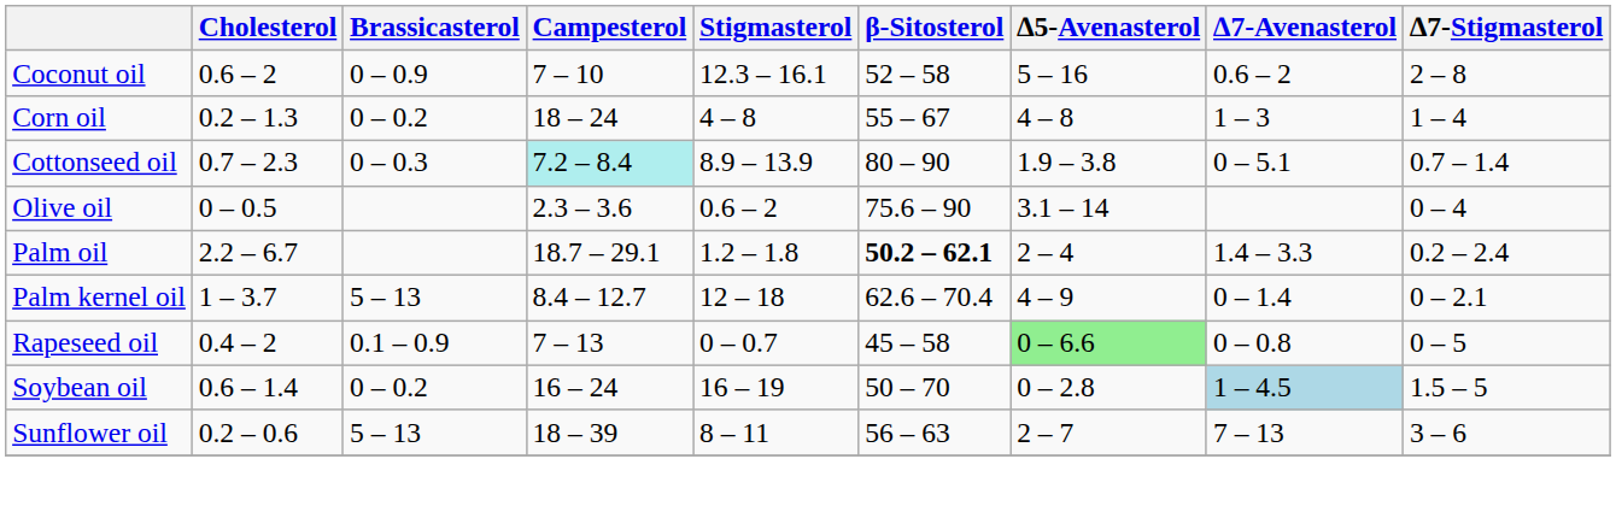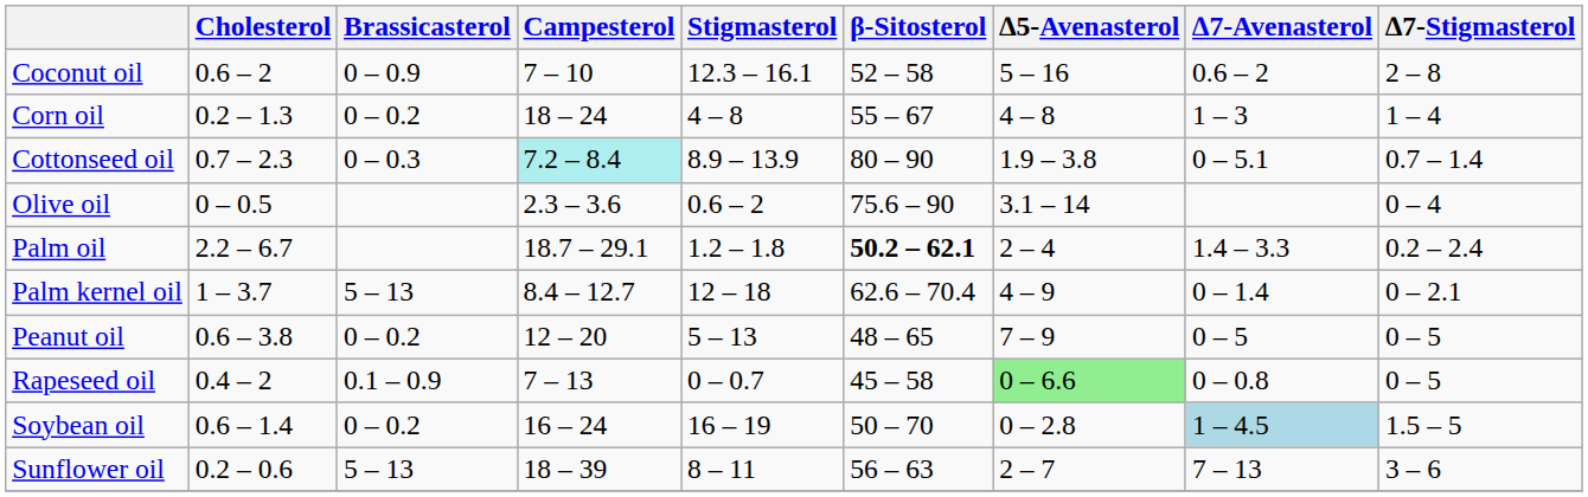+ row: Peanut oil | 0.6 – 3.8 | 0 – 0.2 | 12 – 20 | 5 – 13 | 48 – 65 | 7 – 9 | 0 – 5 | 0 – 5
